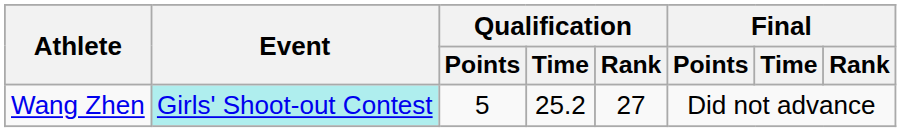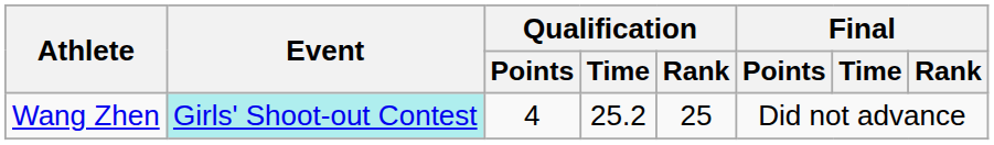Wang Zhen | Qualification / Points: 5 -> 4
Wang Zhen | Qualification / Rank: 27 -> 25
